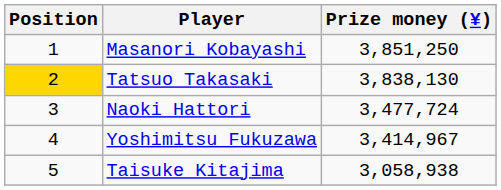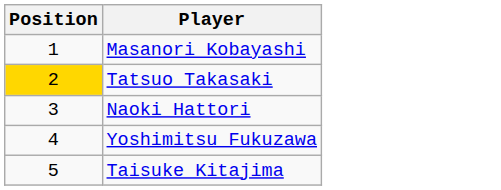- column: Prize money (¥) | 3,851,250 | 3,838,130 | 3,477,724 | 3,414,967 | 3,058,938
